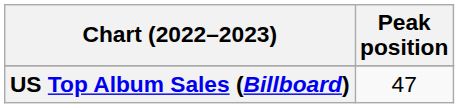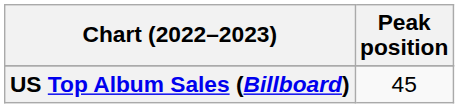US Top Album Sales (Billboard) | Peak position: 47 -> 45
